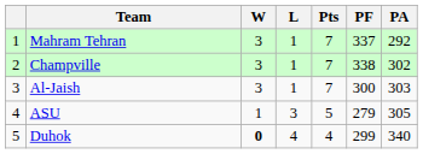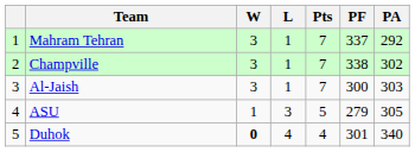Duhok | PF: 299 -> 301
